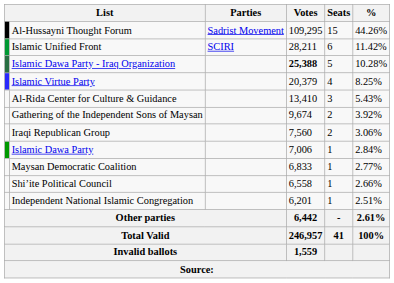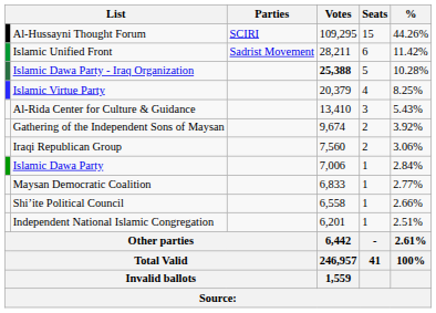Al-Hussayni Thought Forum | Parties: Sadrist Movement -> SCIRI
Islamic Unified Front | Parties: SCIRI -> Sadrist Movement
